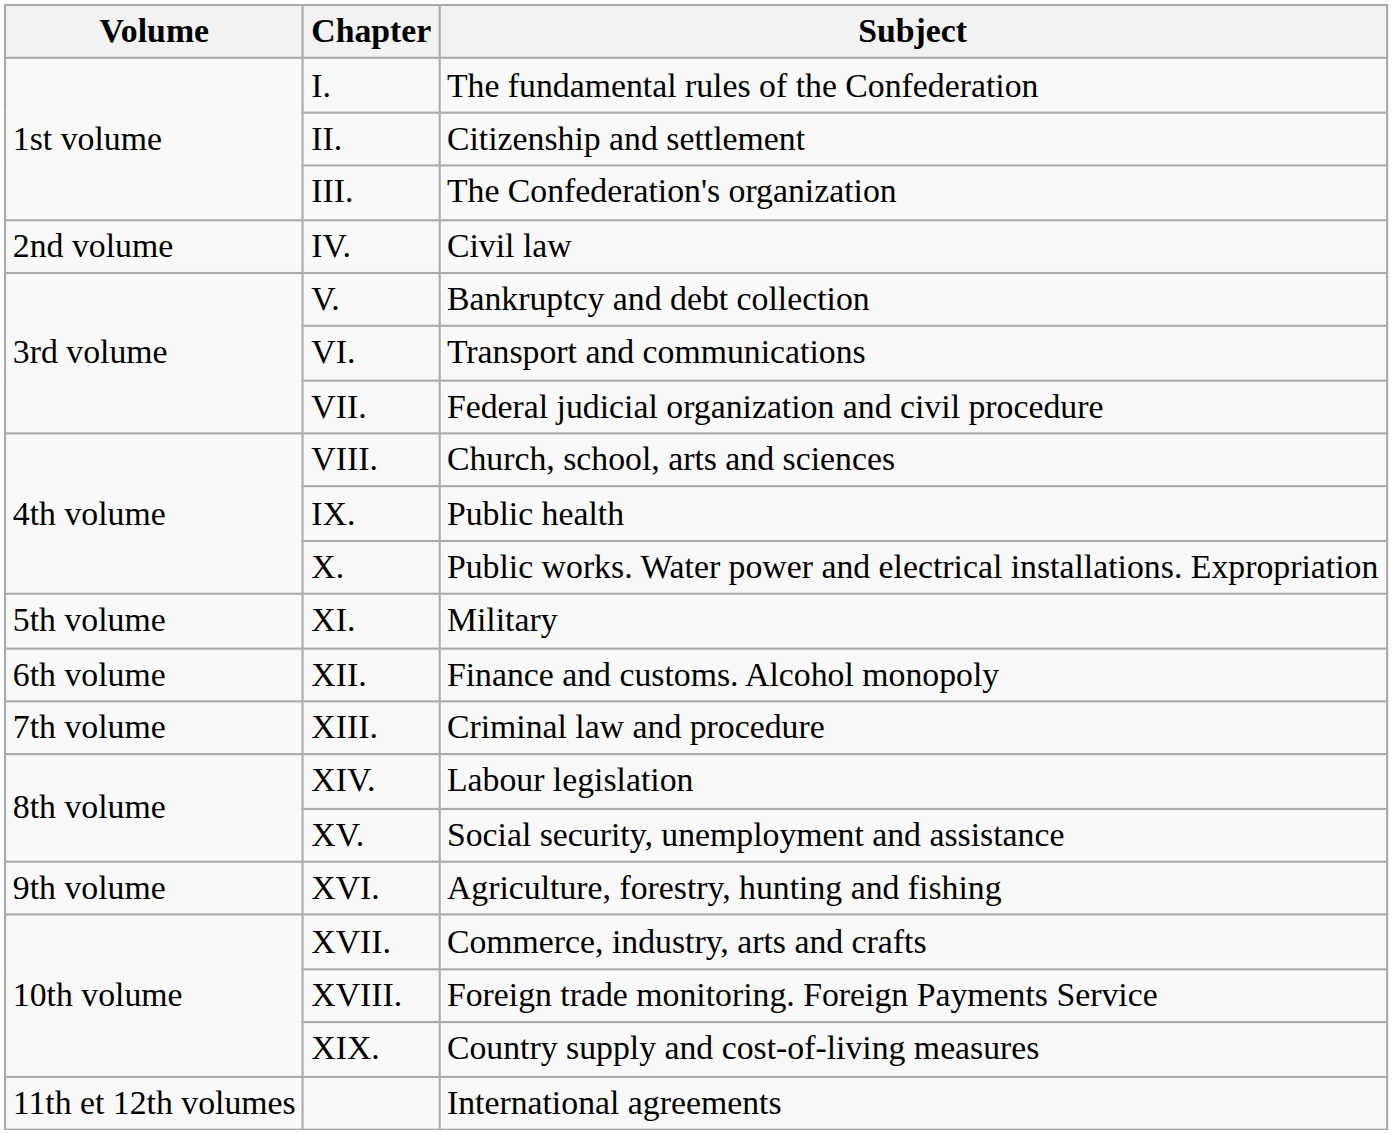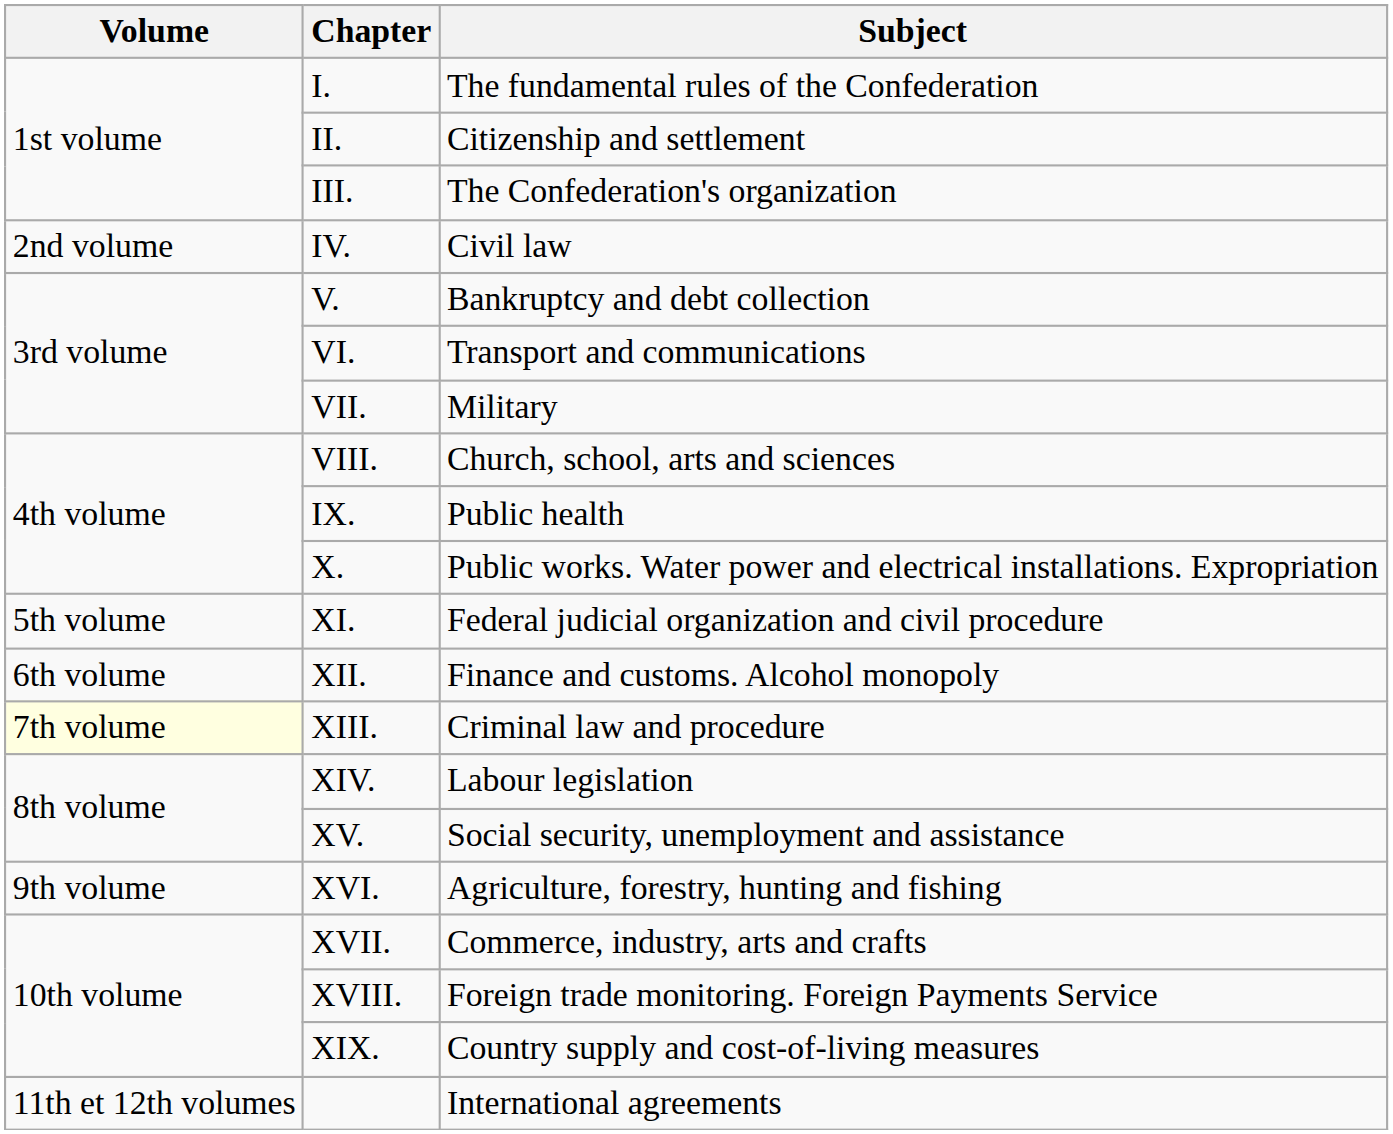VII. | Subject: Federal judicial organization and civil procedure -> Military
XI. | Subject: Military -> Federal judicial organization and civil procedure
XIII. | Volume: no background -> lightyellow background
